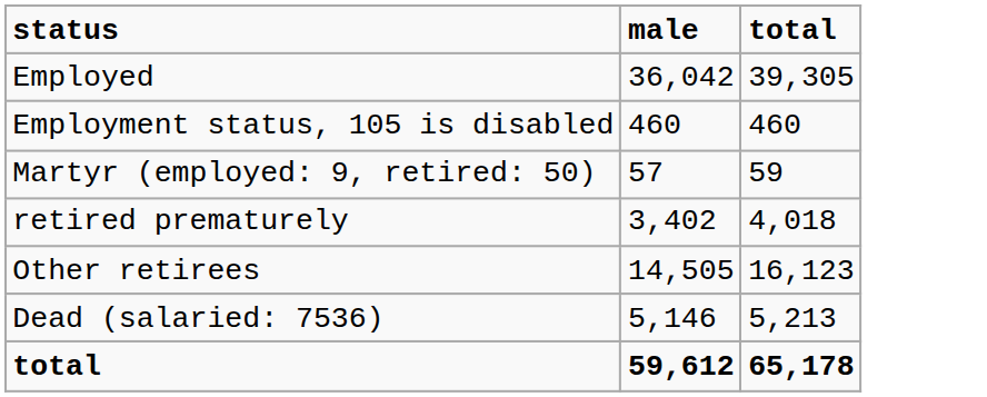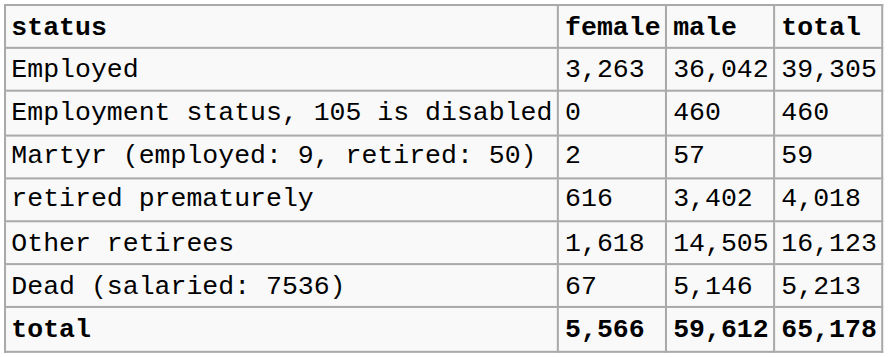+ column: female | 3,263 | 0 | 2 | 616 | 1,618 | 67 | 5,566
